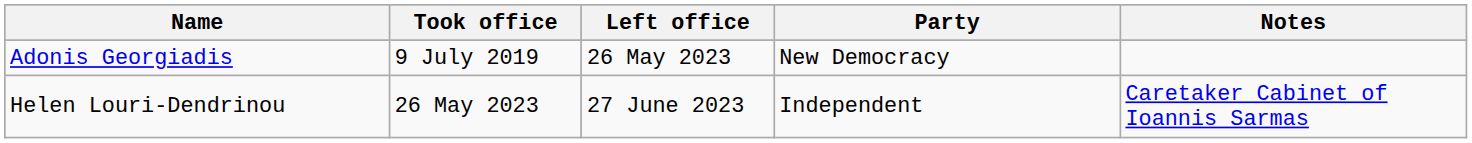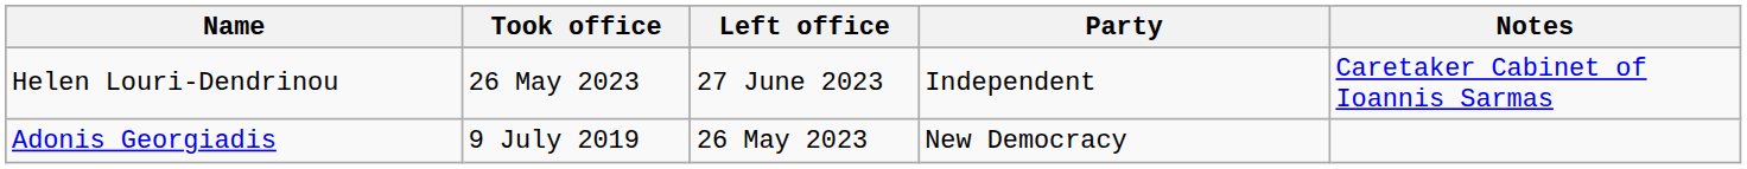rows swapped: Adonis Georgiadis <-> Helen Louri-Dendrinou
